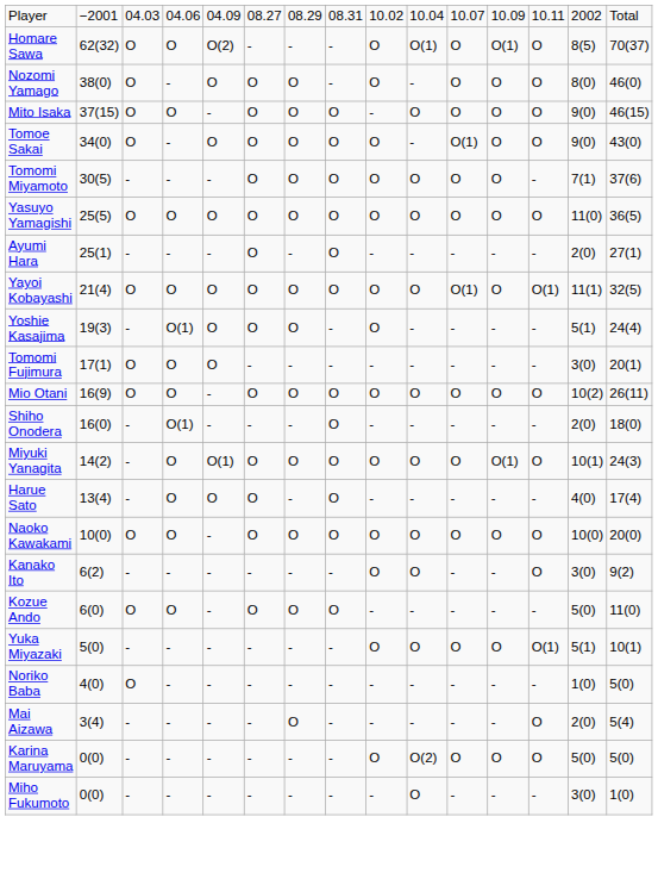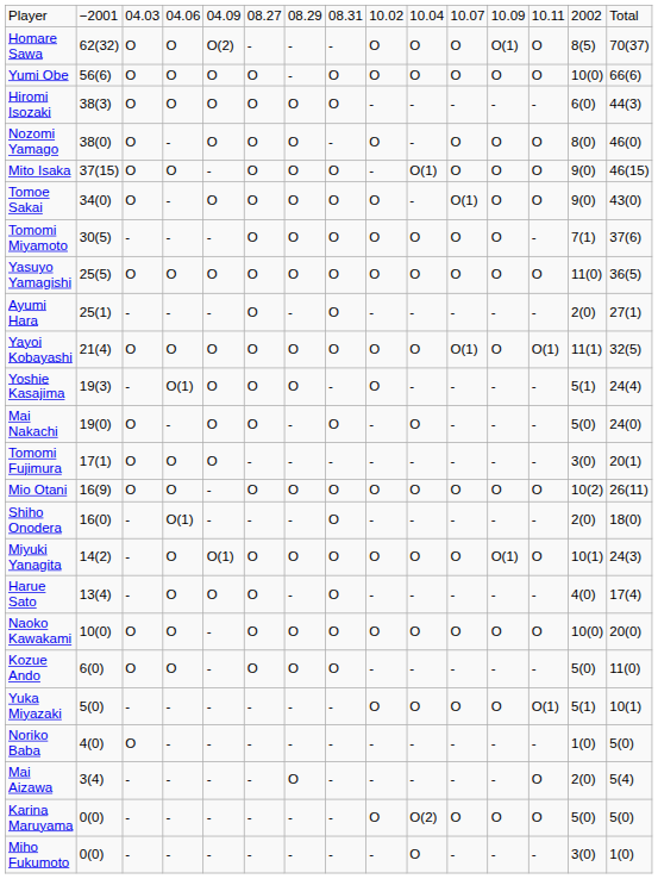Homare Sawa | column 10: O(1) -> O
+ row: Yumi Obe | 56(6) | O | O | O | O | - | O | O | O | O | O | O | 10(0) | 66(6)
+ row: Hiromi Isozaki | 38(3) | O | O | O | O | O | O | - | - | - | - | - | 6(0) | 44(3)
Mito Isaka | column 10: O -> O(1)
+ row: Mai Nakachi | 19(0) | O | - | O | O | - | O | - | O | - | - | - | 5(0) | 24(0)
- row: Kanako Ito | 6(2) | - | - | - | - | - | - | O | O | - | - | O | 3(0) | 9(2)
